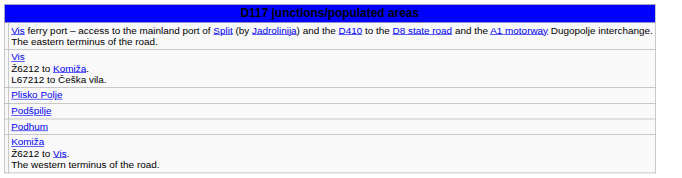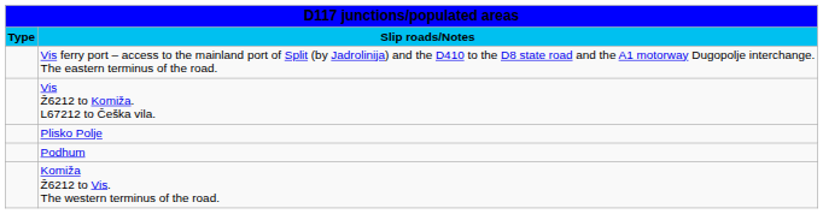+ row: Type | Slip roads/Notes
- row: Podšpilje
